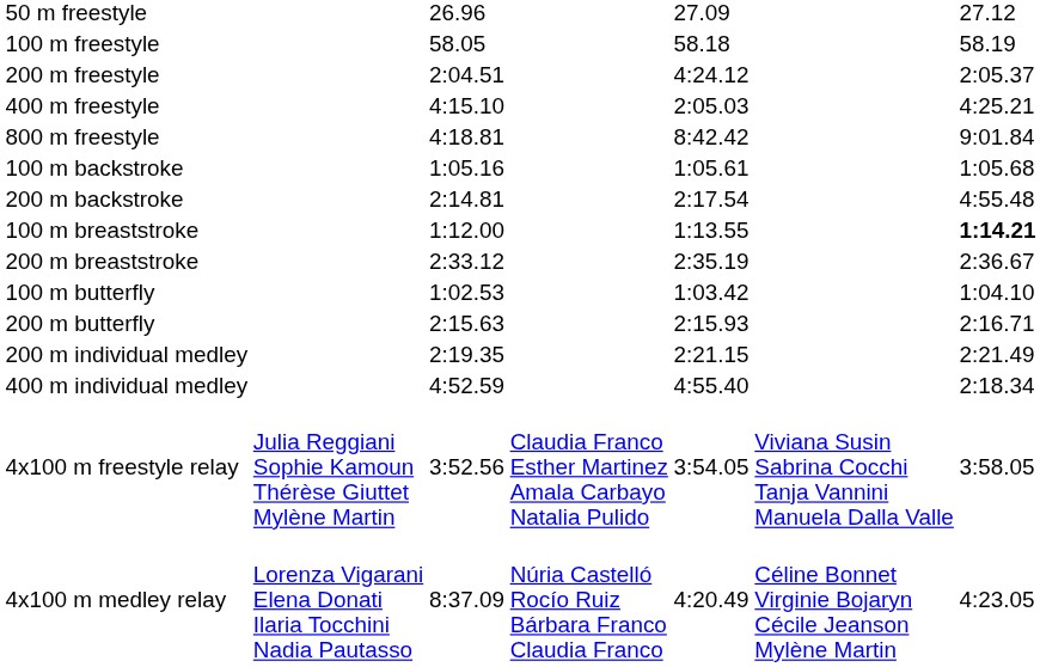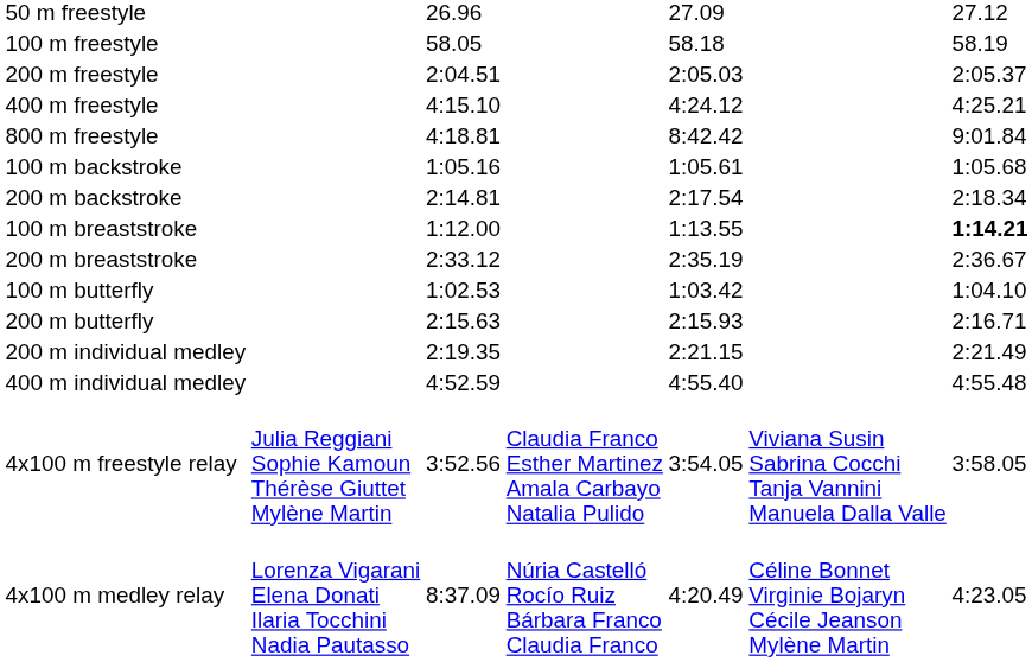200 m freestyle | column 5: 4:24.12 -> 2:05.03
400 m freestyle | column 5: 2:05.03 -> 4:24.12
200 m backstroke | column 7: 4:55.48 -> 2:18.34
400 m individual medley | column 7: 2:18.34 -> 4:55.48
